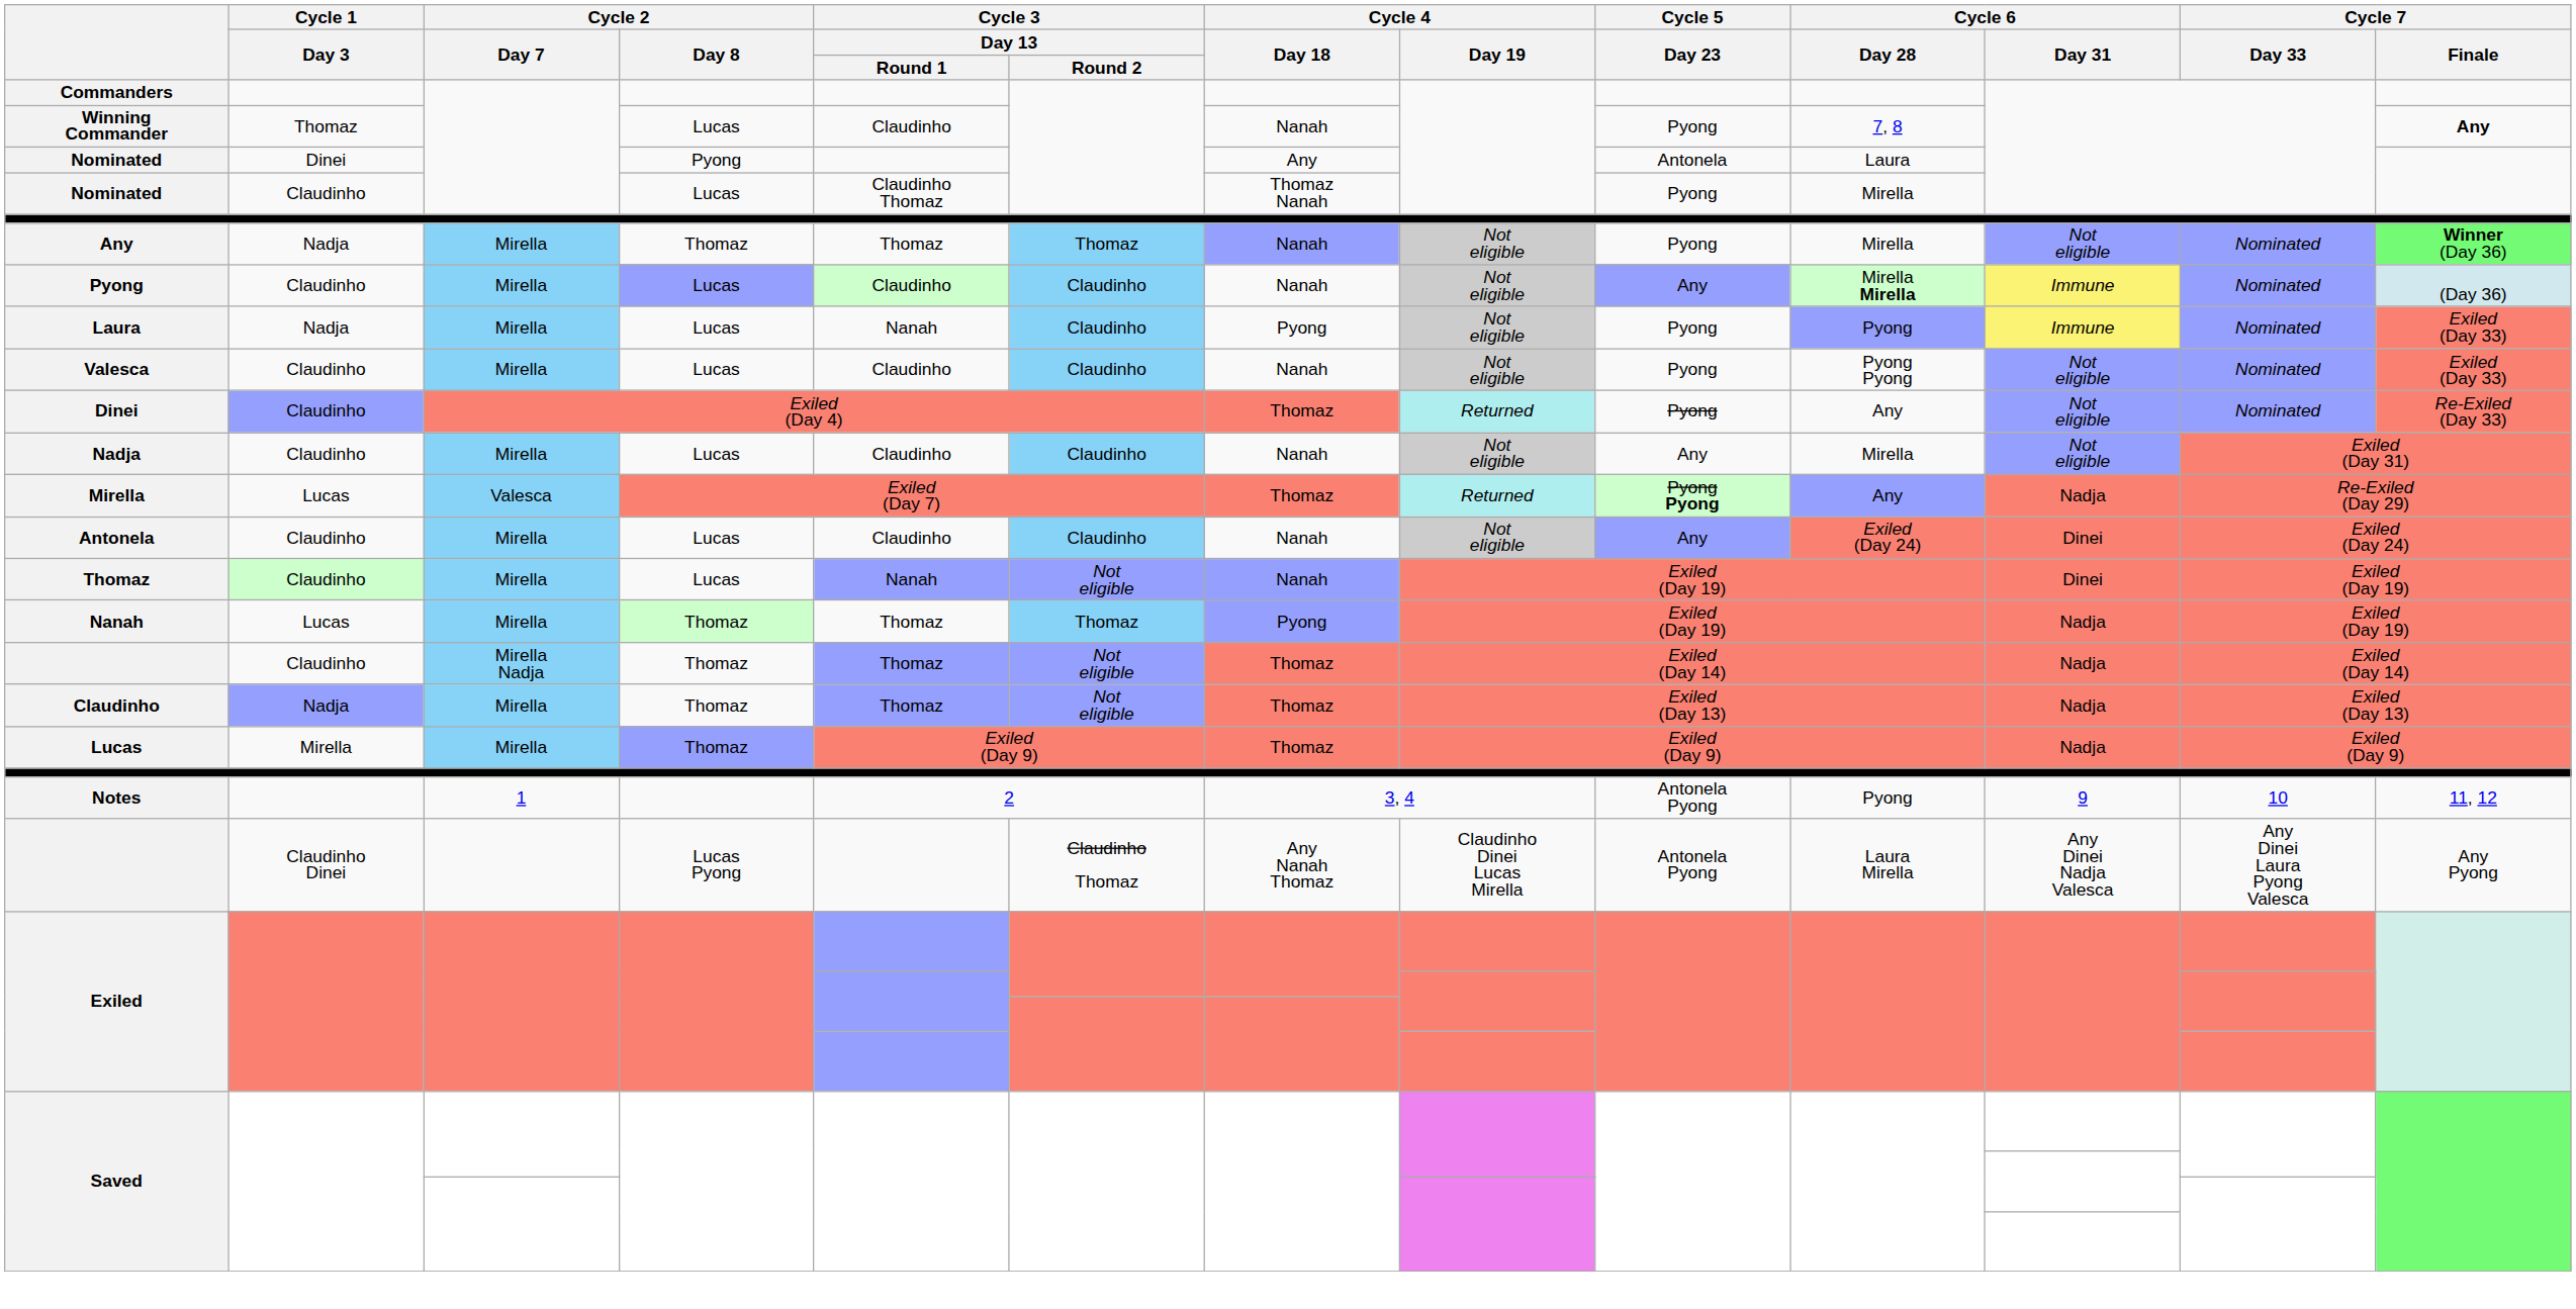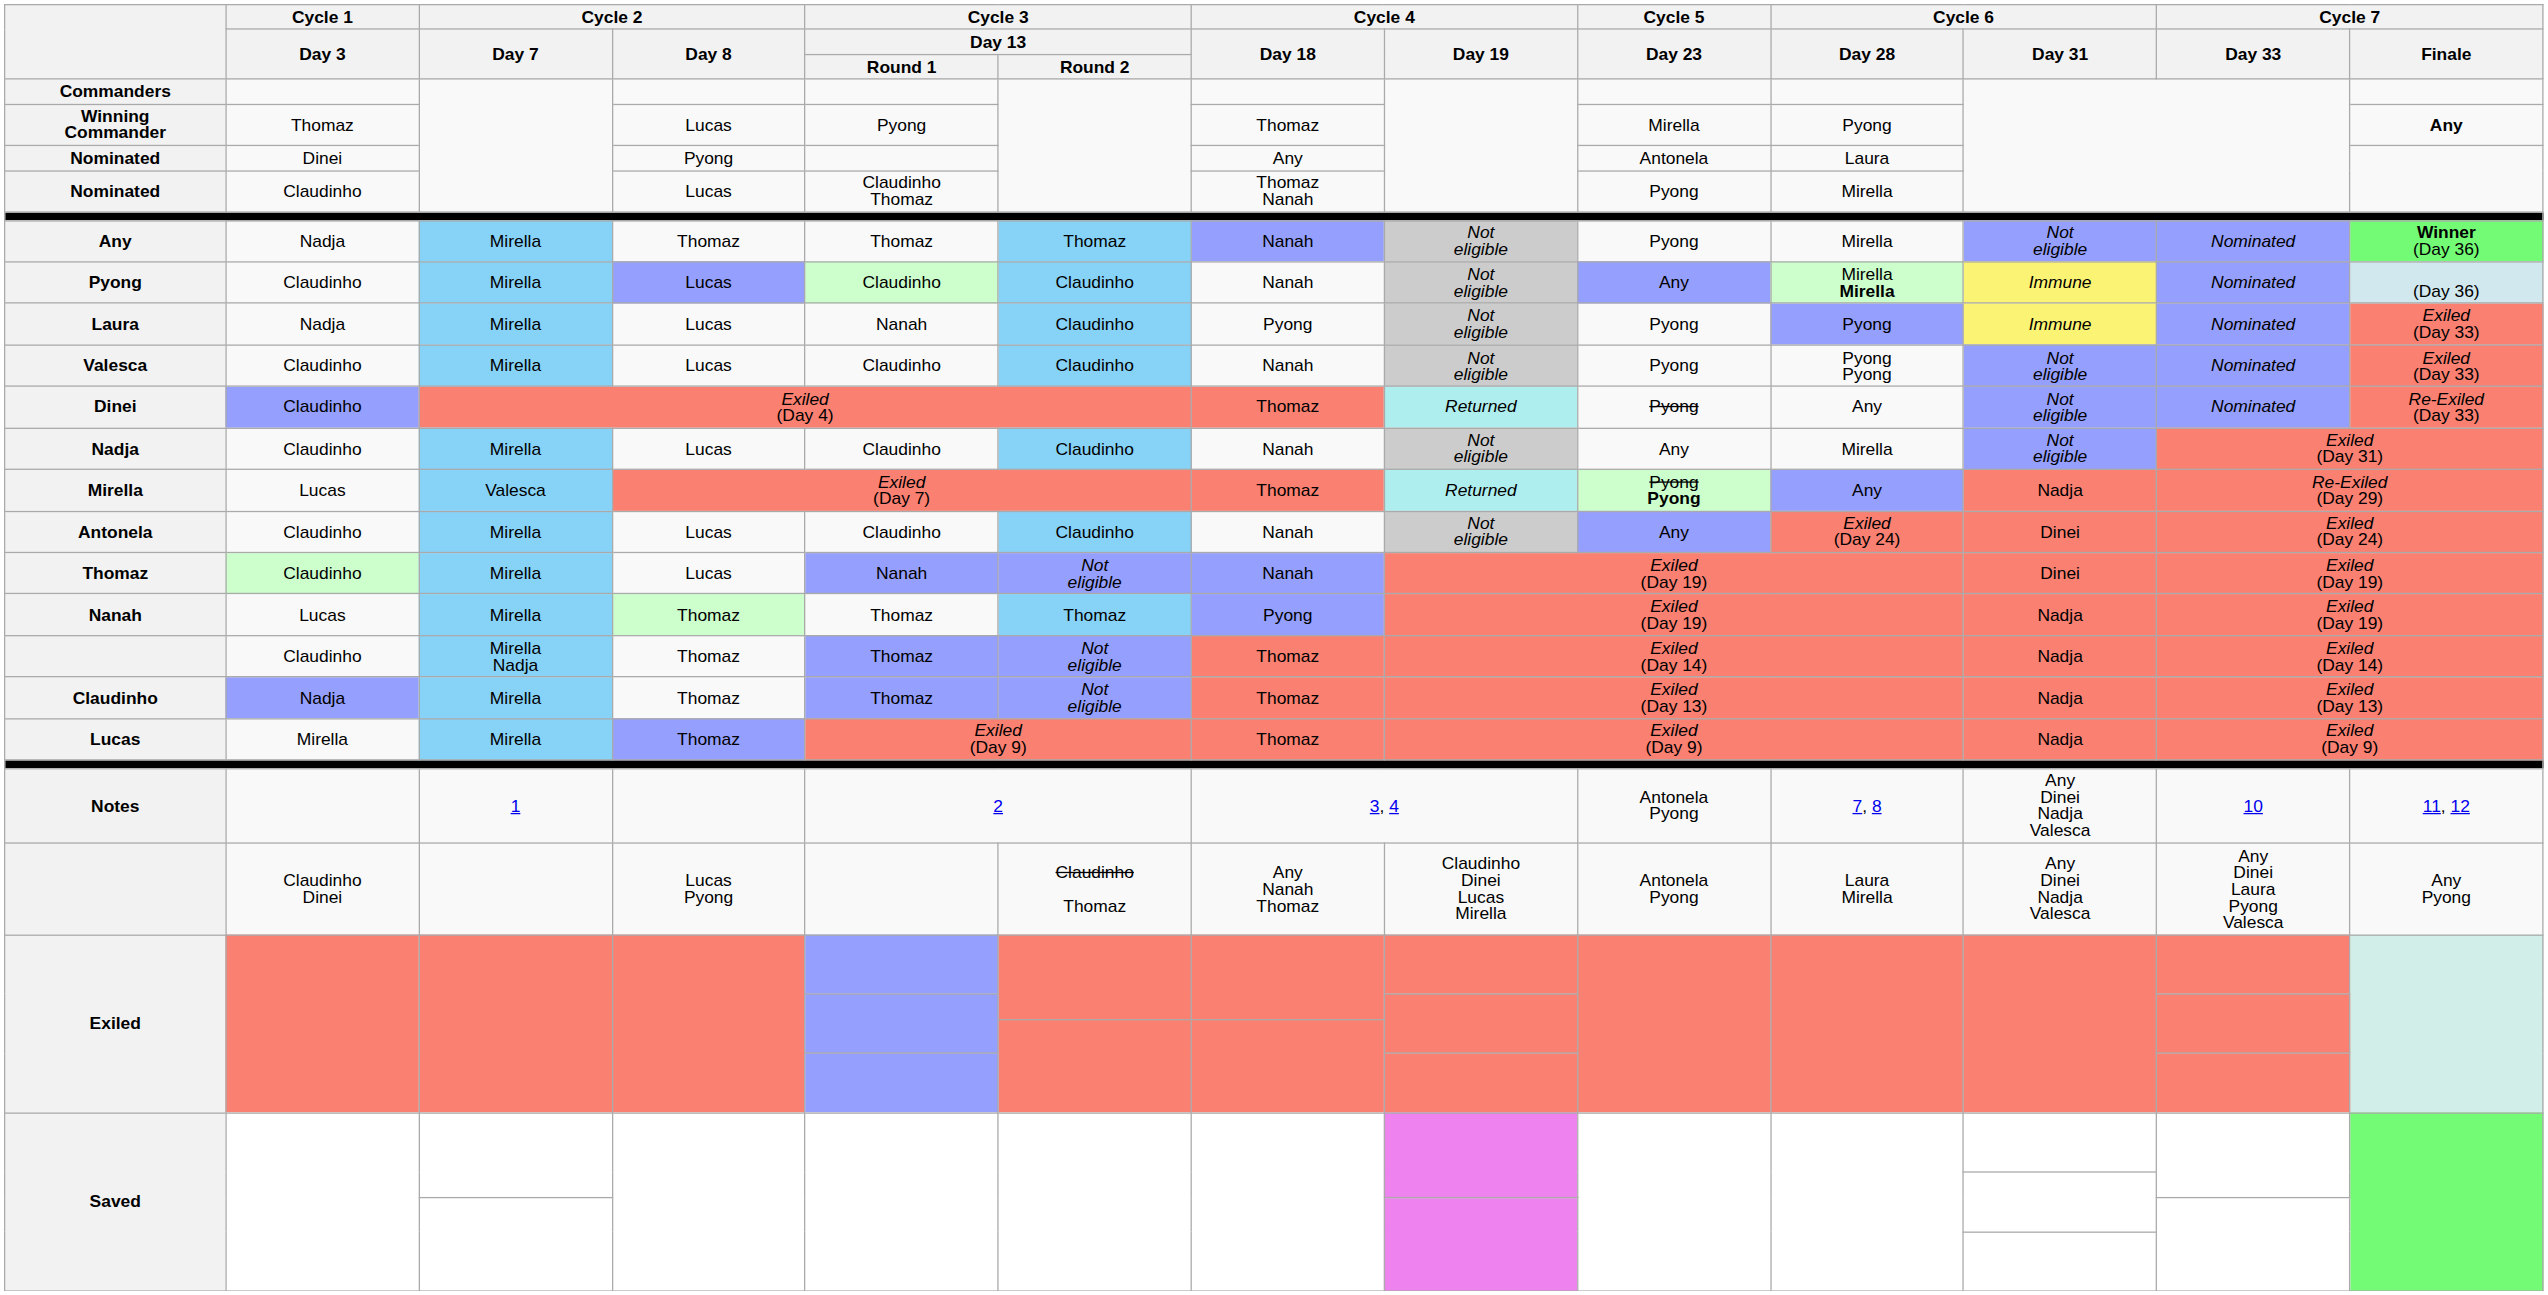Winning Commander | Cycle 3 / Day 13 / Round 1: Claudinho -> Pyong
Winning Commander | Cycle 4 / Day 18: Nanah -> Thomaz
Winning Commander | Cycle 5 / Day 23: Pyong -> Mirella
Winning Commander | Cycle 6 / Day 28: 7, 8 -> Pyong
Notes | Cycle 6 / Day 28: Pyong -> 7, 8
Notes | Cycle 6 / Day 31: 9 -> Any Dinei Nadja Valesca
